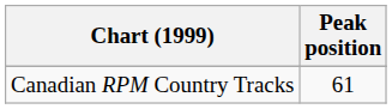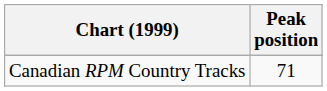Canadian RPM Country Tracks | Peak position: 61 -> 71
